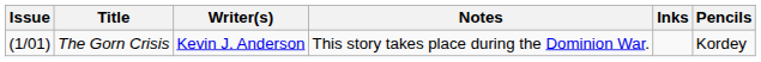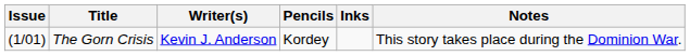columns swapped: Pencils <-> Notes
